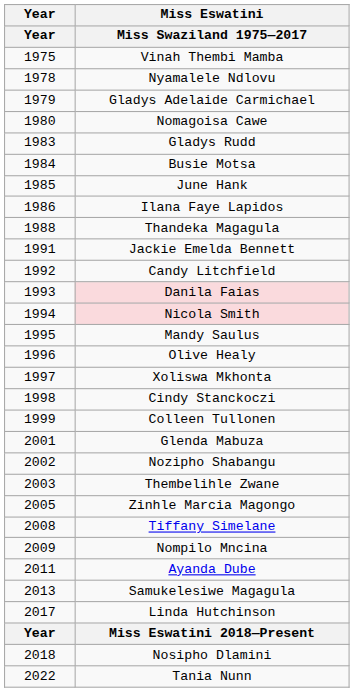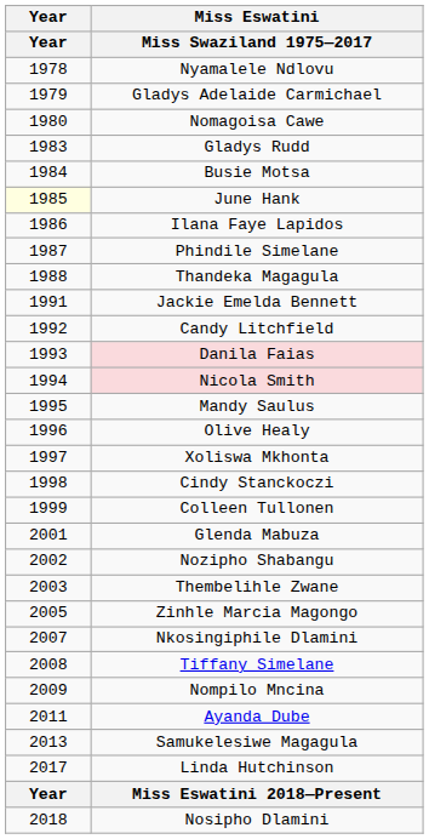- row: 1975 | Vinah Thembi Mamba
June Hank | Year: no background -> lightyellow background
+ row: 1987 | Phindile Simelane
+ row: 2007 | Nkosingiphile Dlamini
- row: 2022 | Tania Nunn
